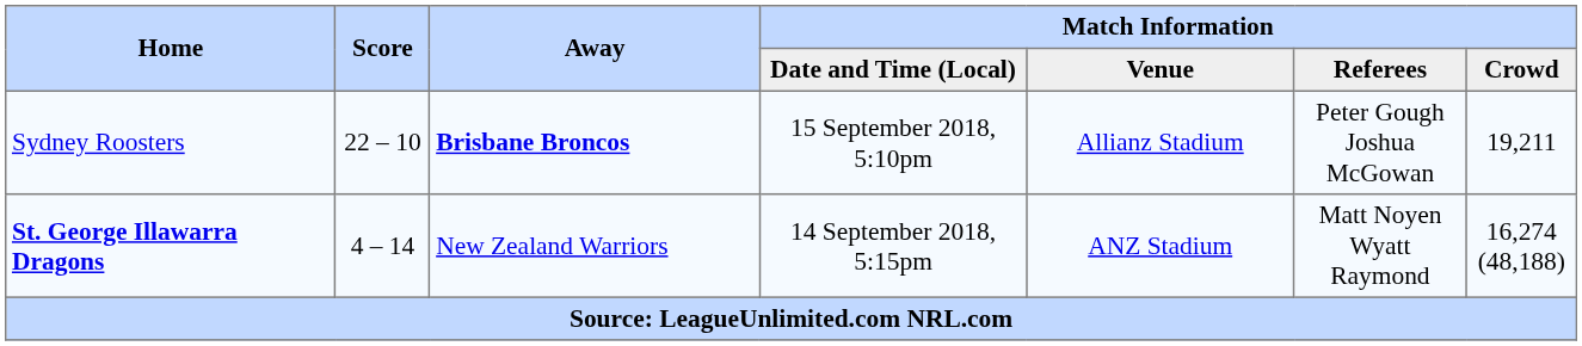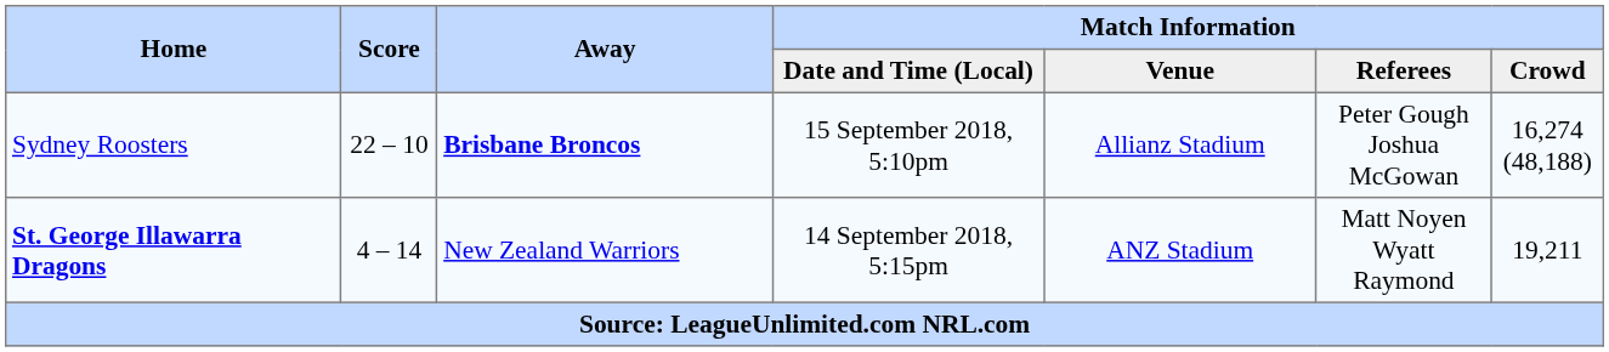Sydney Roosters | Match Information / Crowd: 19,211 -> 16,274 (48,188)
St. George Illawarra Dragons | Match Information / Crowd: 16,274 (48,188) -> 19,211
